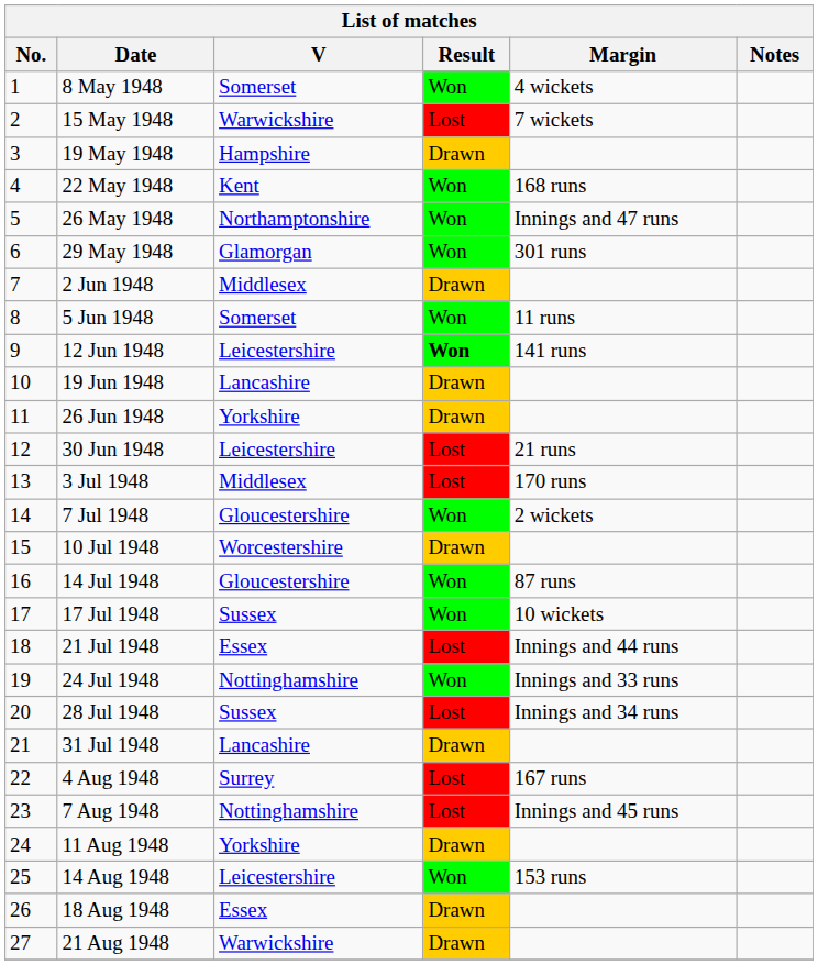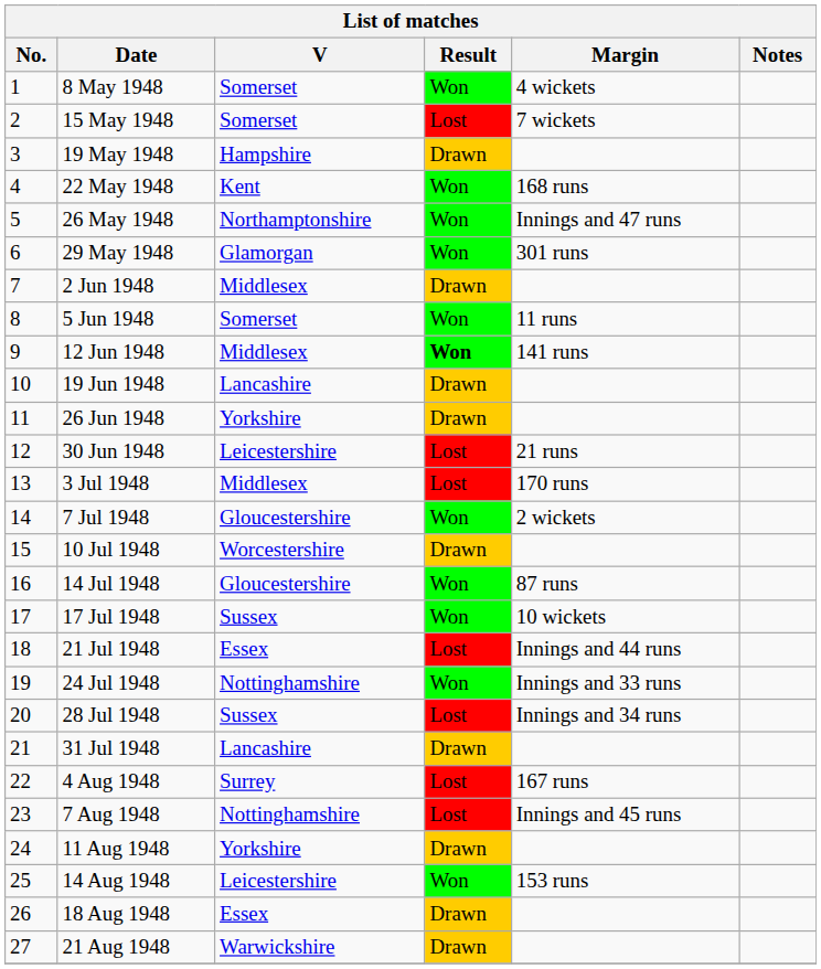15 May 1948 | V: Warwickshire -> Somerset
12 Jun 1948 | V: Leicestershire -> Middlesex
